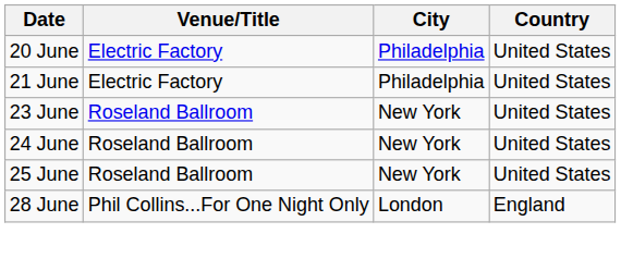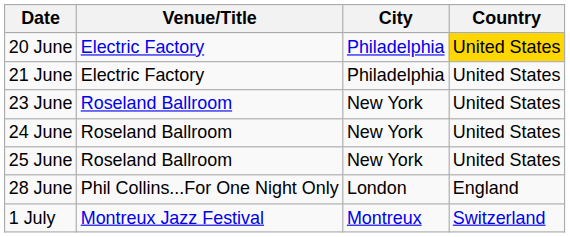20 June | Country: no background -> gold background
+ row: 1 July | Montreux Jazz Festival | Montreux | Switzerland
